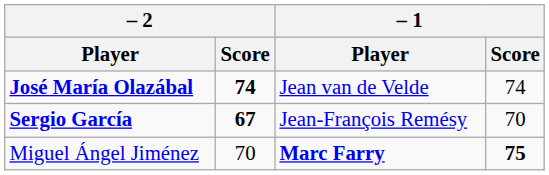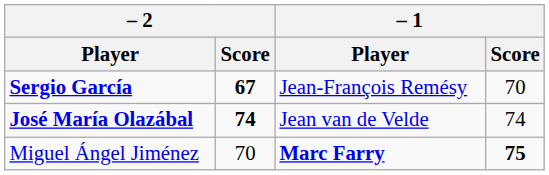rows swapped: José María Olazábal <-> Sergio García
